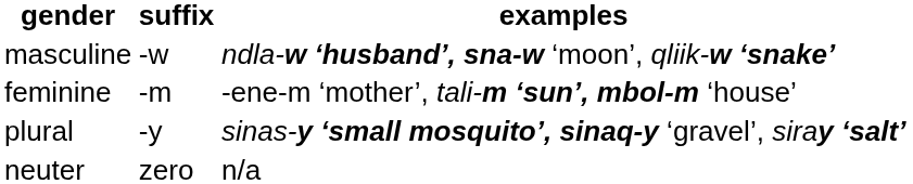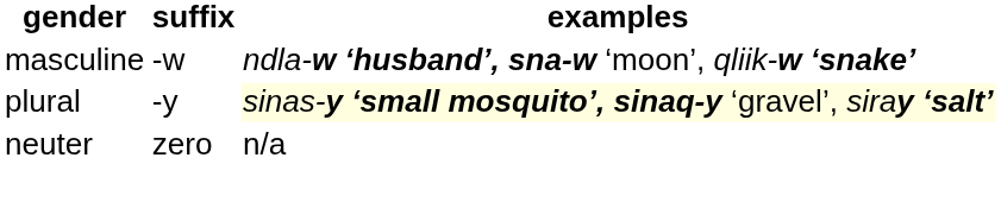- row: feminine | -m | -ene-m ‘mother’, tali-m ‘sun’, mbol-m ‘house’
plural | examples: no background -> lightyellow background
